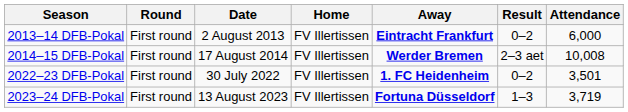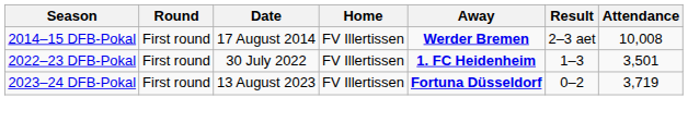- row: 2013–14 DFB-Pokal | First round | 2 August 2013 | FV Illertissen | Eintracht Frankfurt | 0–2 | 6,000
2022–23 DFB-Pokal | Result: 0–2 -> 1–3
2023–24 DFB-Pokal | Result: 1–3 -> 0–2
